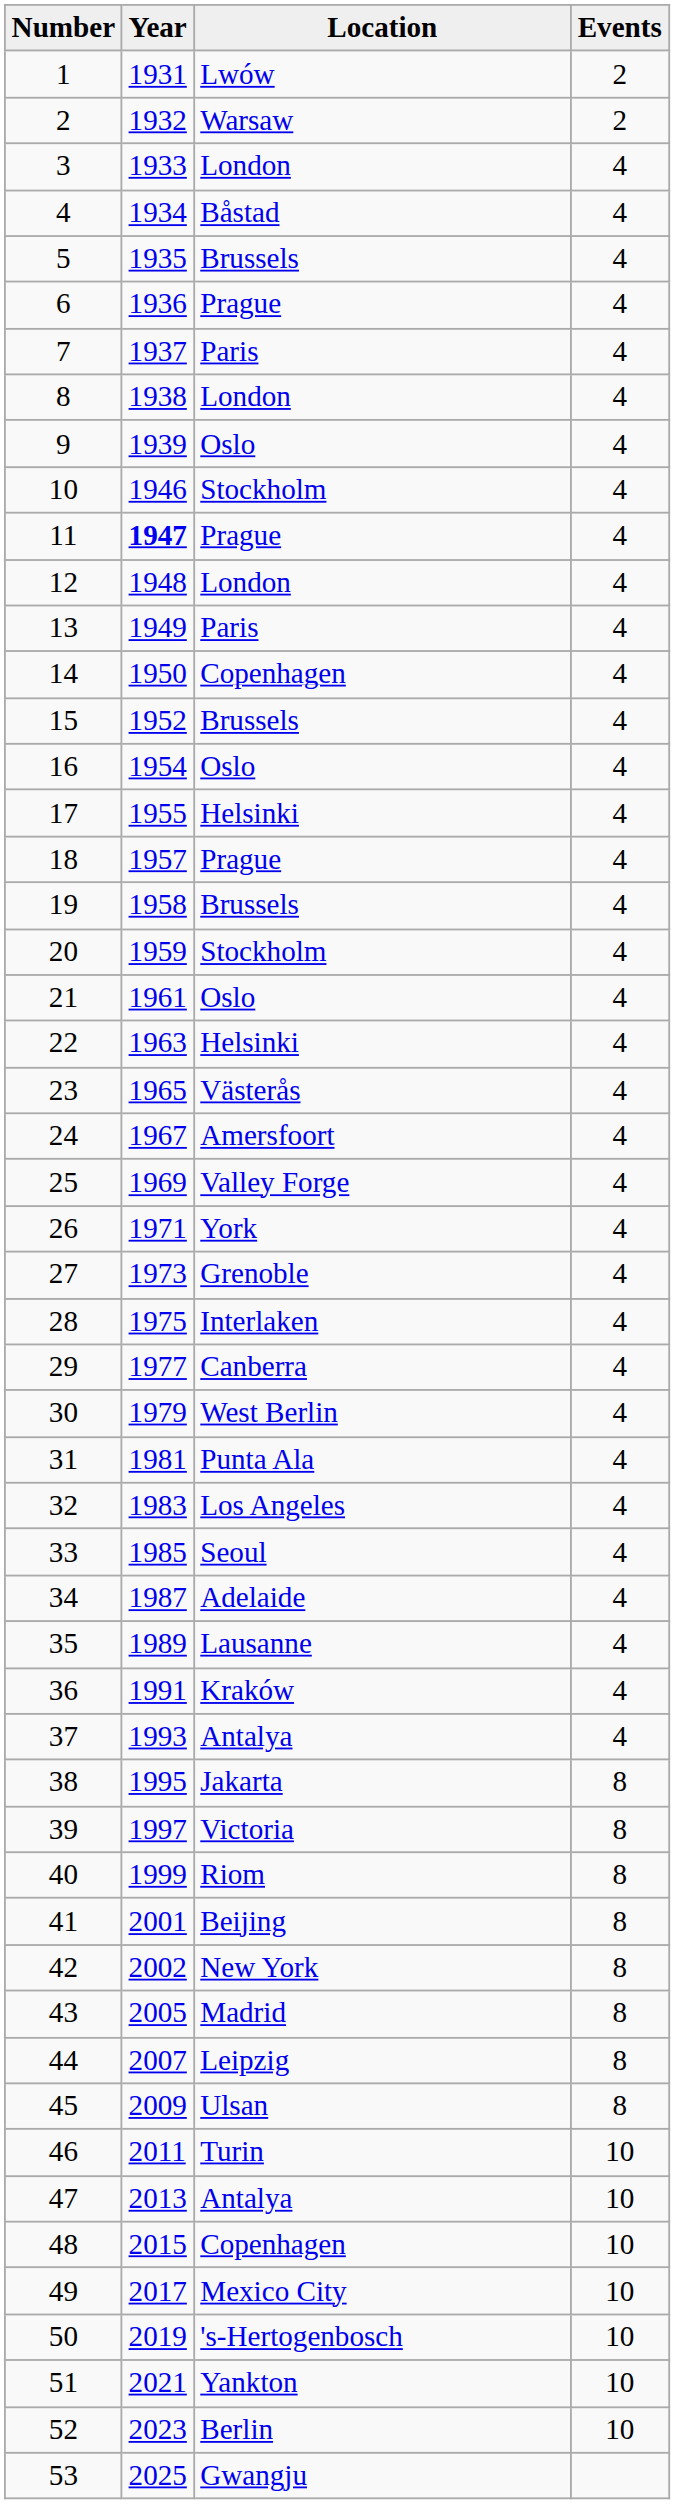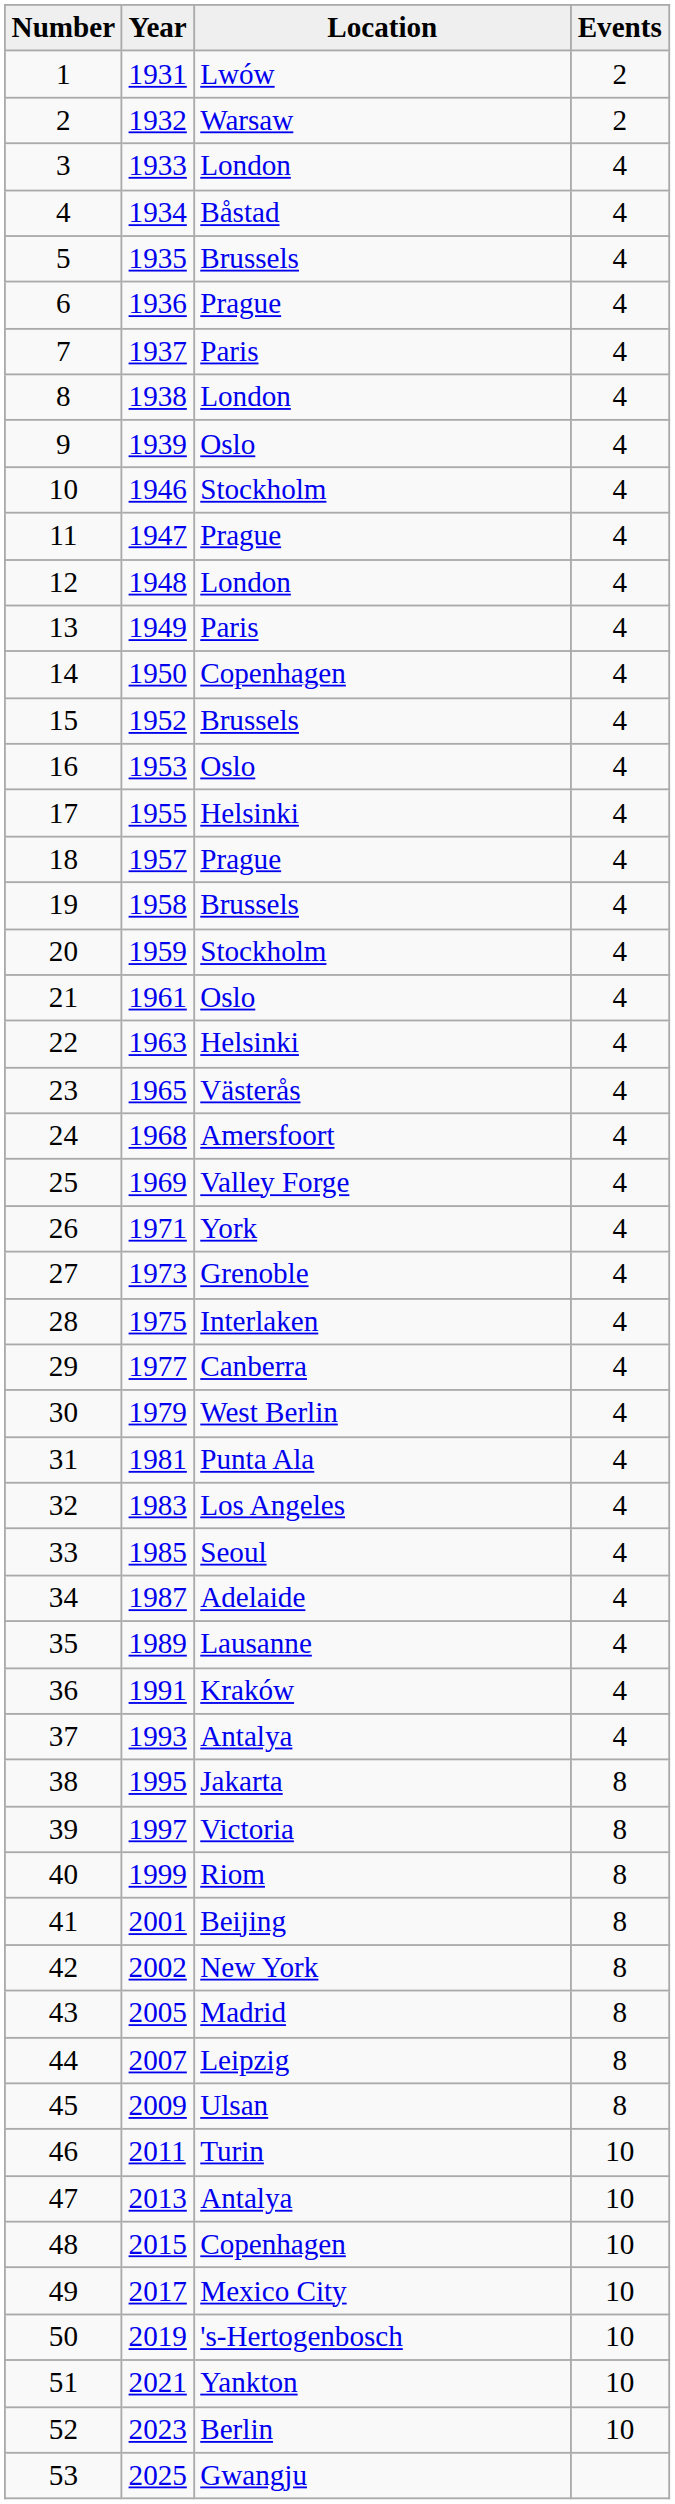11 | Year: bold -> normal
16 | Year: 1954 -> 1953
24 | Year: 1967 -> 1968
